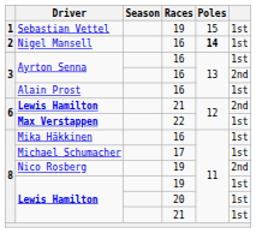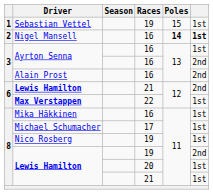Nigel Mansell | column 6: normal -> bold
Alain Prost | column 6: 1st -> 2nd
Nico Rosberg | column 6: 2nd -> 1st
Lewis Hamilton / 19 | column 6: 1st -> 2nd
